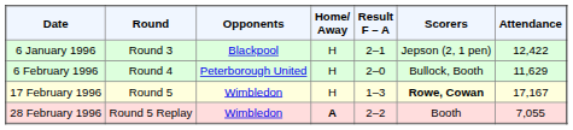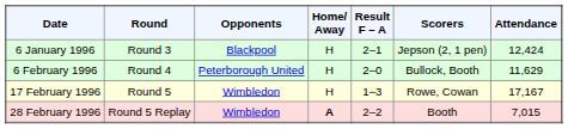6 January 1996 | Attendance: 12,422 -> 12,424
17 February 1996 | Scorers: bold -> normal
28 February 1996 | Attendance: 7,055 -> 7,015
